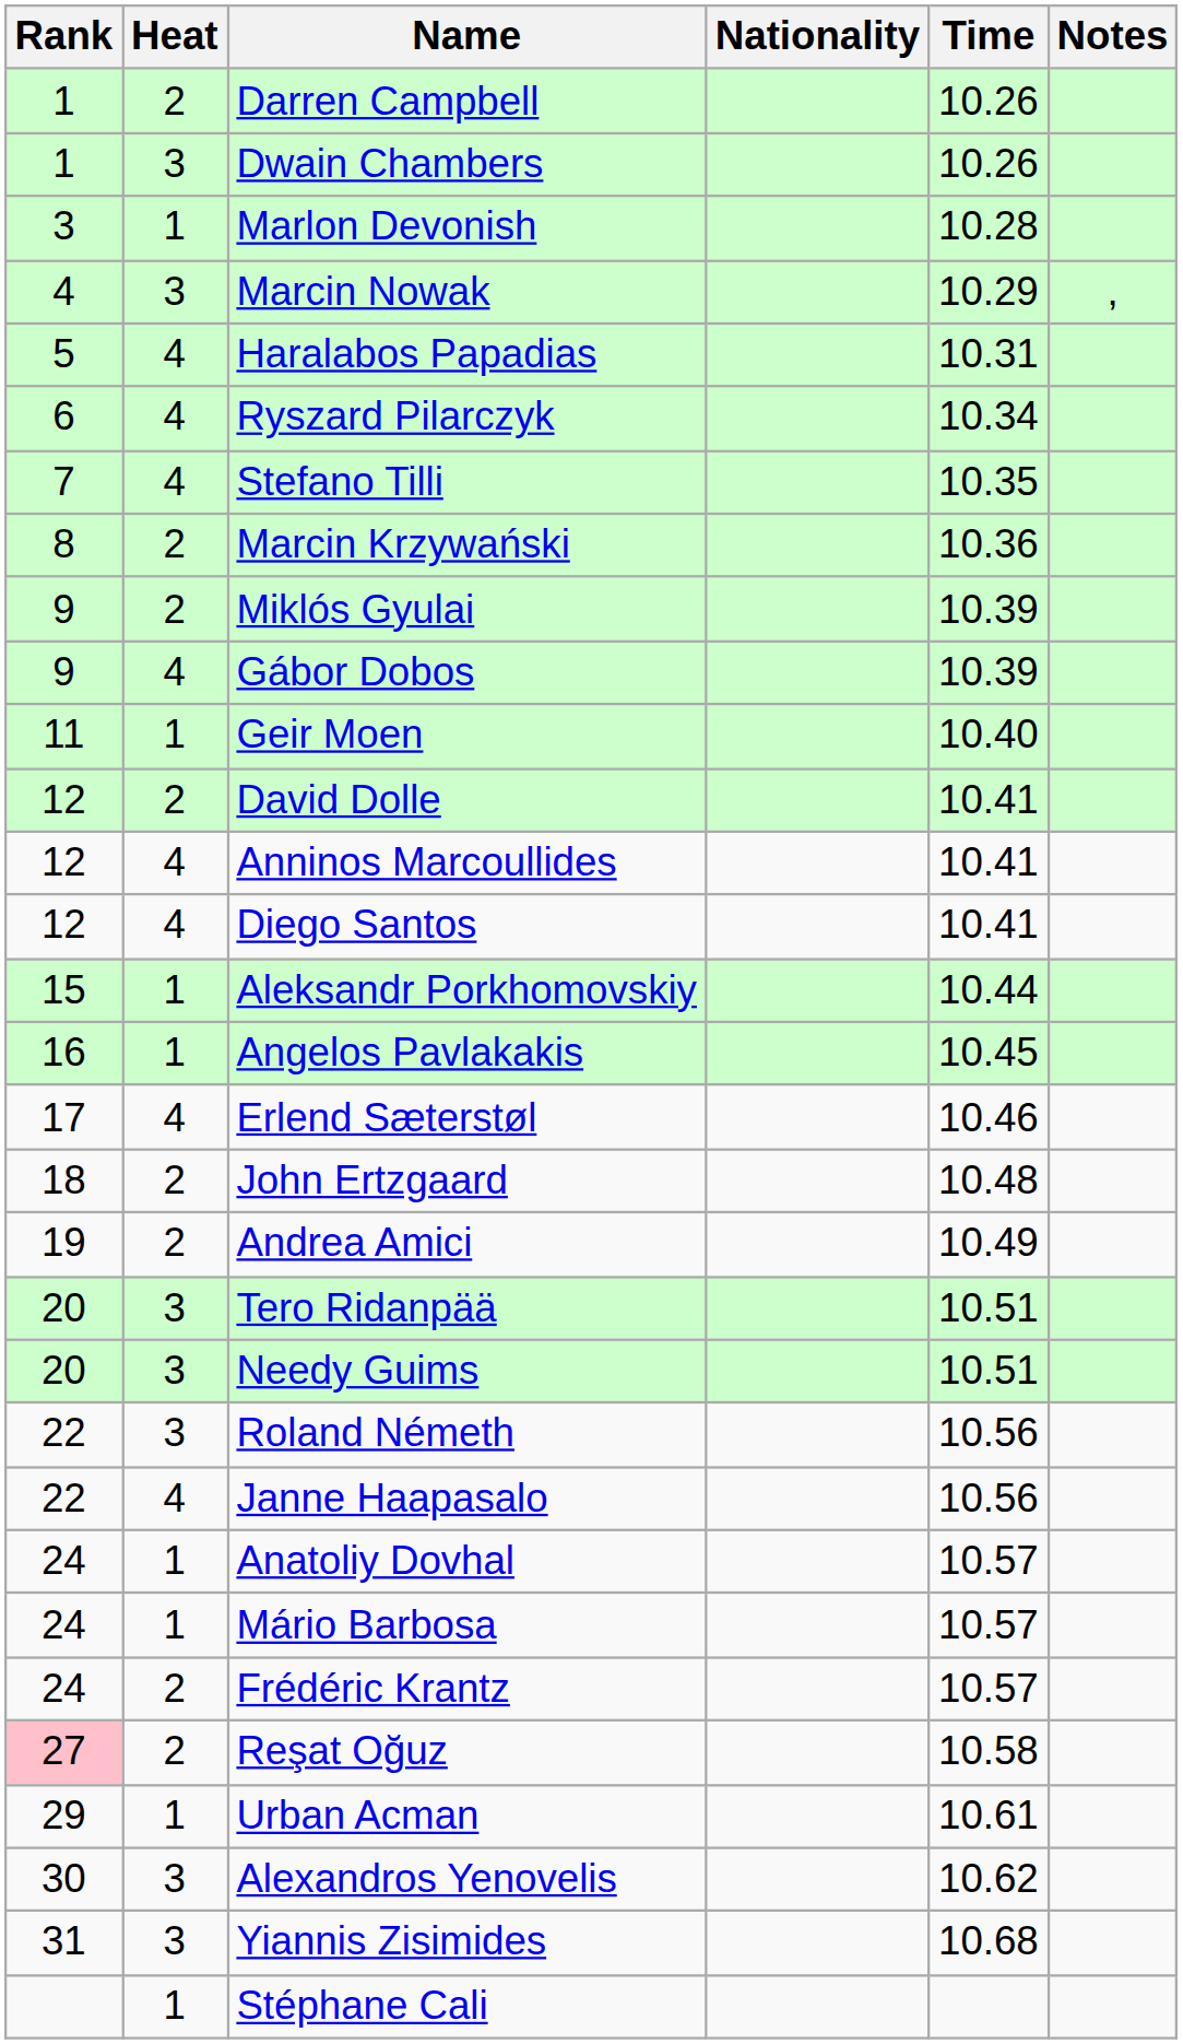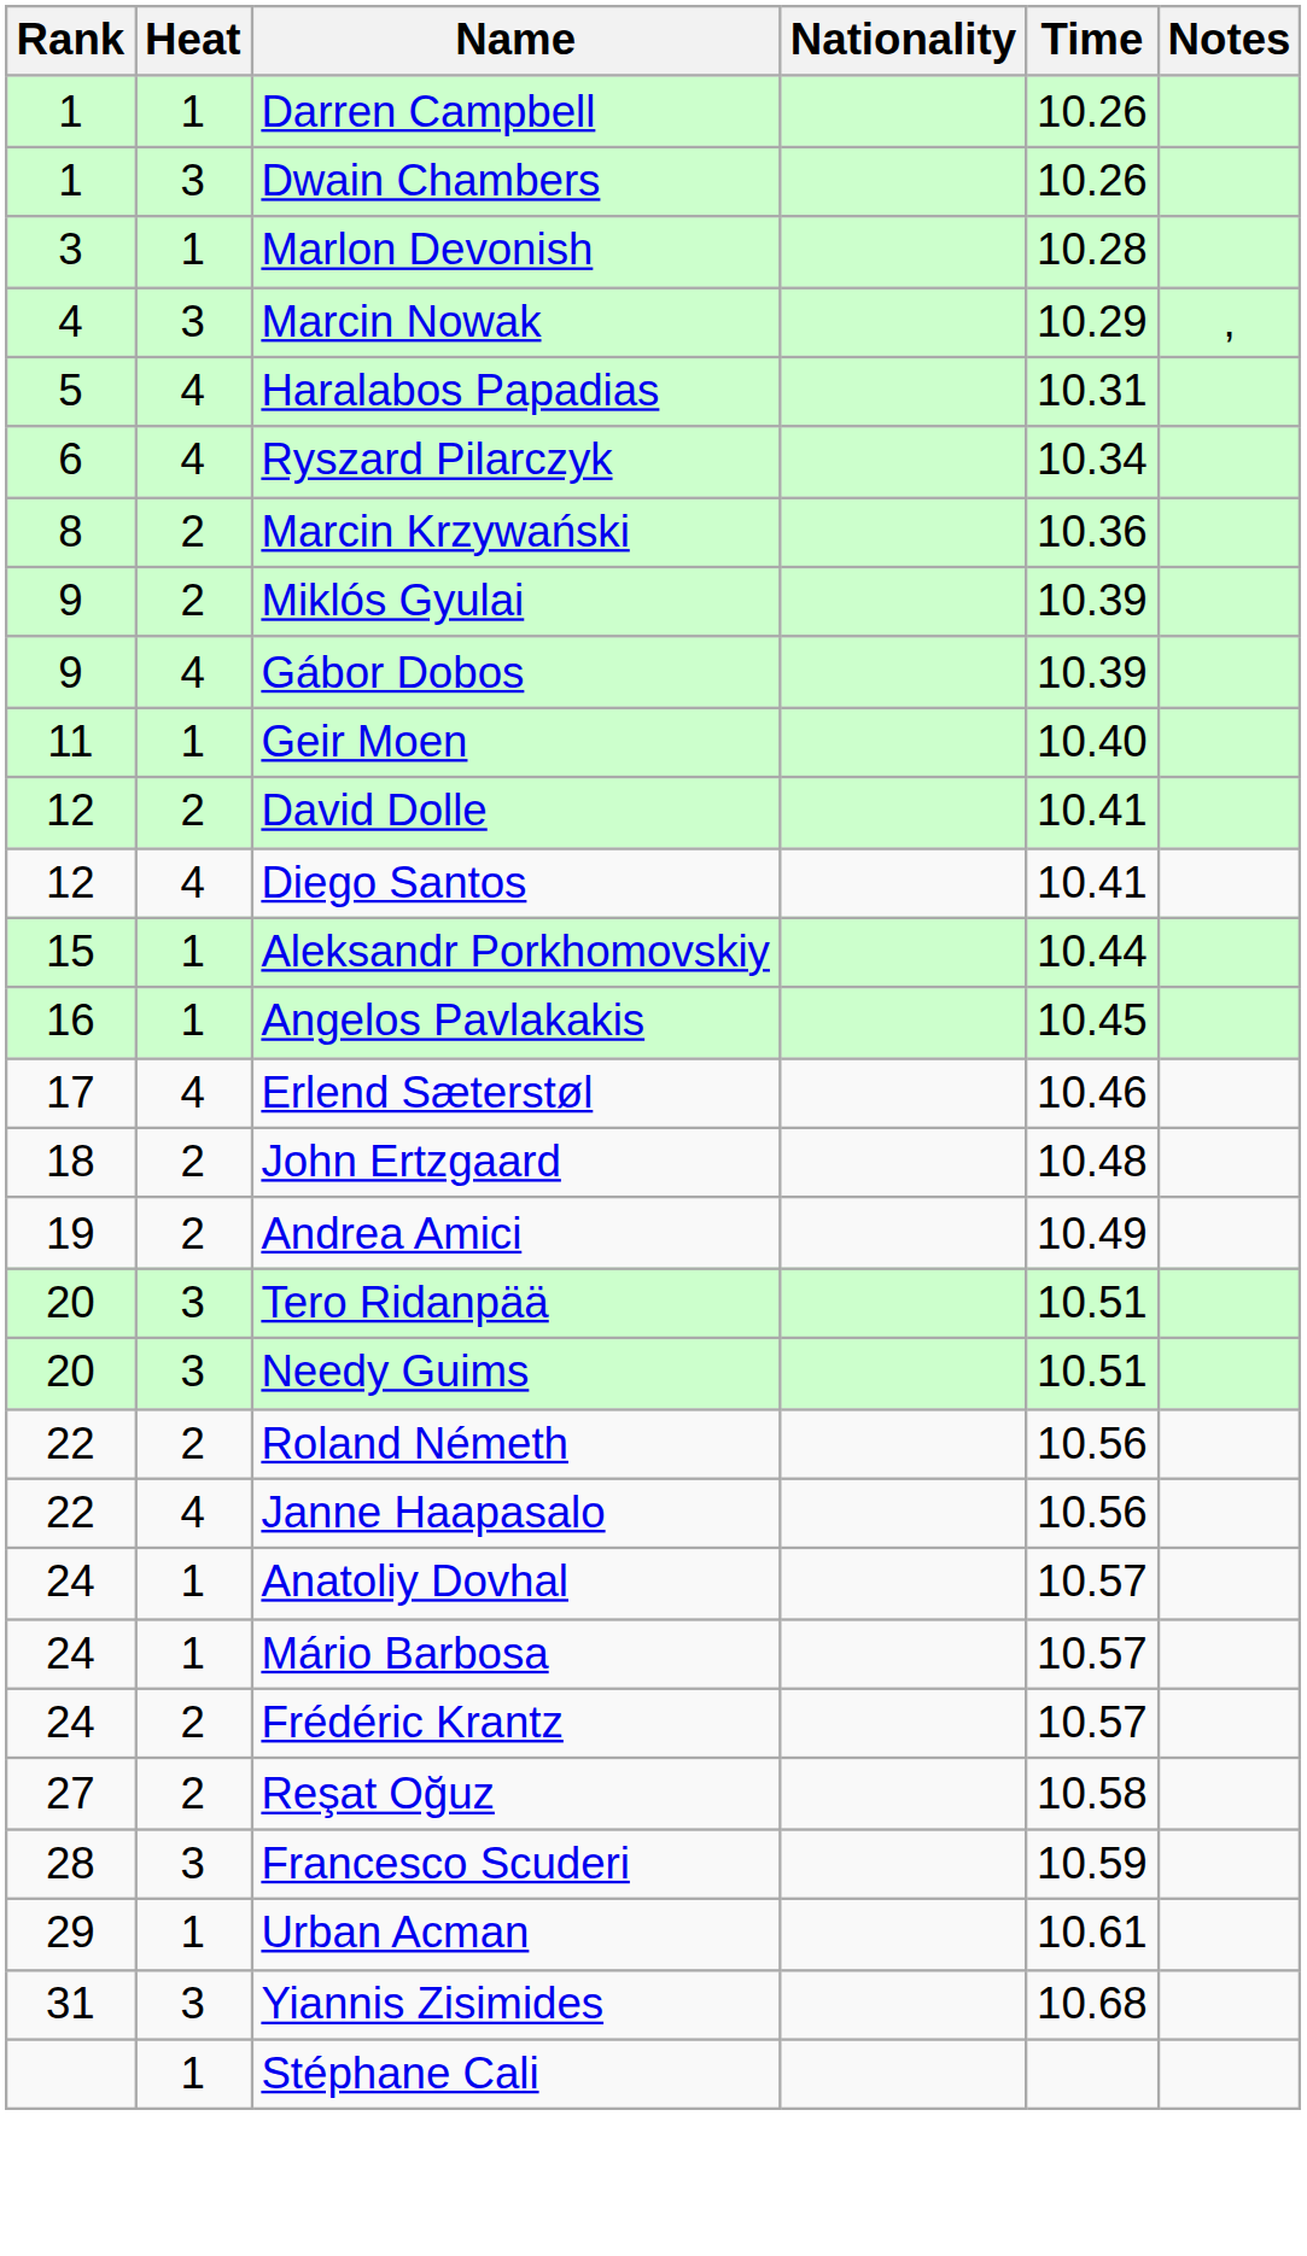Darren Campbell | Heat: 2 -> 1
- row: 7 | 4 | Stefano Tilli | 10.35
- row: 12 | 4 | Anninos Marcoullides | 10.41
Roland Németh | Heat: 3 -> 2
Reşat Oğuz | Rank: pink background -> no background
+ row: 28 | 3 | Francesco Scuderi | 10.59
- row: 30 | 3 | Alexandros Yenovelis | 10.62
